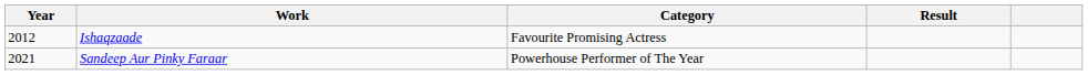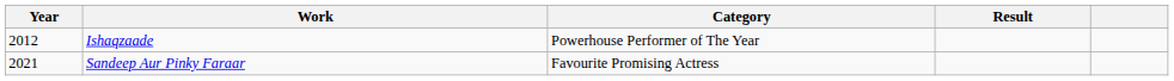Ishaqzaade | Category: Favourite Promising Actress -> Powerhouse Performer of The Year
Sandeep Aur Pinky Faraar | Category: Powerhouse Performer of The Year -> Favourite Promising Actress
